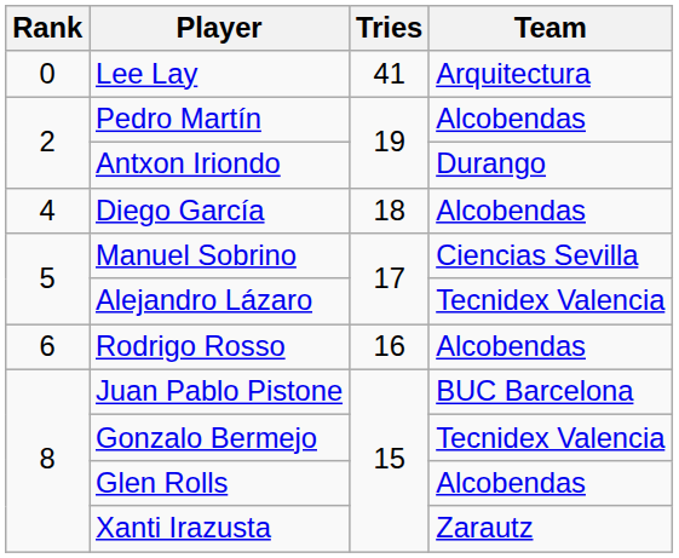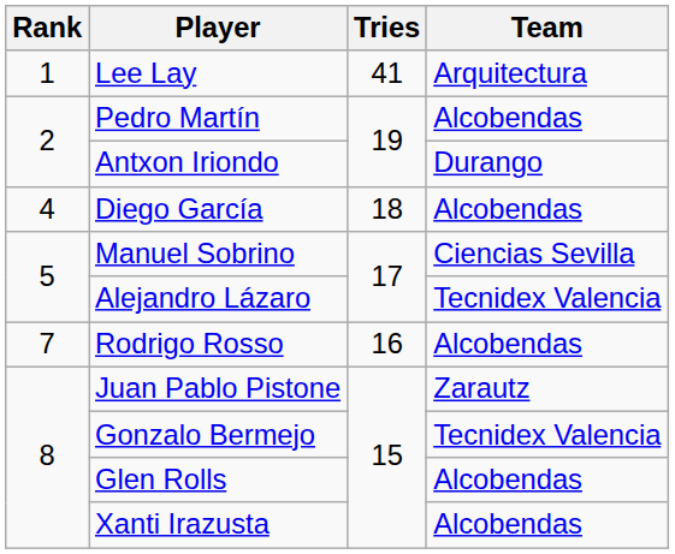Lee Lay | Rank: 0 -> 1
Rodrigo Rosso | Rank: 6 -> 7
Juan Pablo Pistone | Team: BUC Barcelona -> Zarautz
Xanti Irazusta | Team: Zarautz -> Alcobendas
